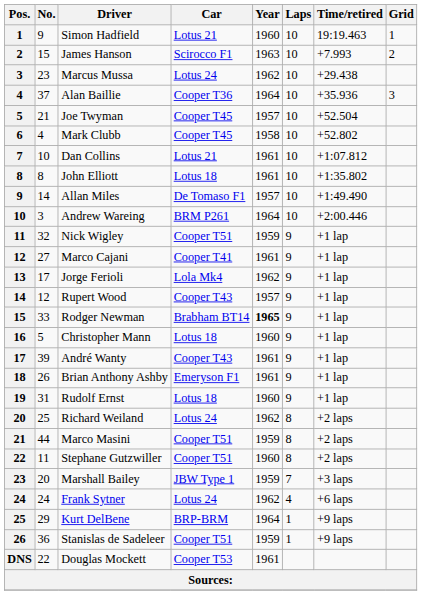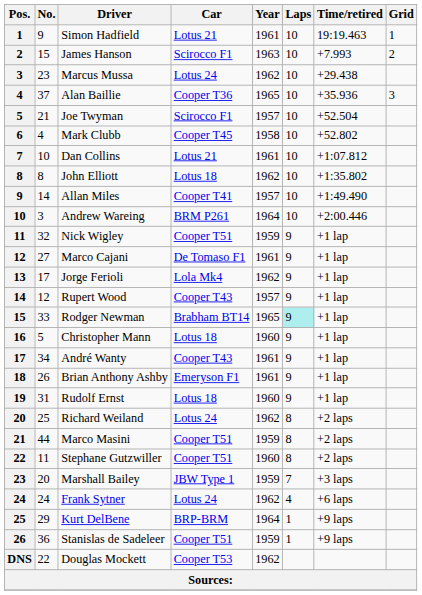Simon Hadfield | Year: 1960 -> 1961
Alan Baillie | Year: 1964 -> 1965
Joe Twyman | Car: Cooper T45 -> Scirocco F1
John Elliott | Year: 1961 -> 1962
Allan Miles | Car: De Tomaso F1 -> Cooper T41
Marco Cajani | Car: Cooper T41 -> De Tomaso F1
Rodger Newman | Year: bold -> normal
Rodger Newman | Laps: no background -> paleturquoise background
André Wanty | No.: 39 -> 34
Douglas Mockett | Year: 1961 -> 1962
